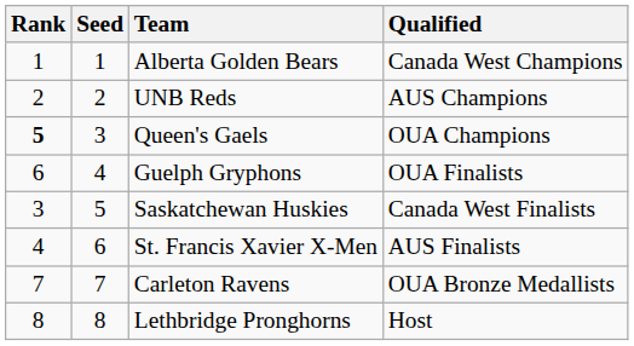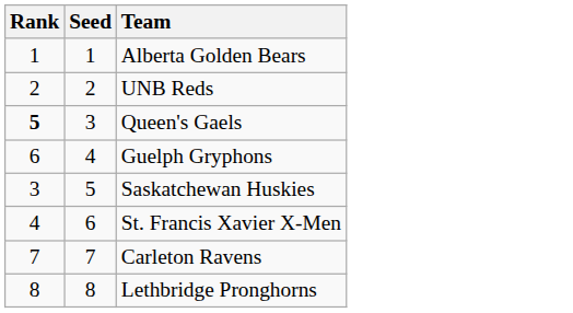- column: Qualified | Canada West Champions | AUS Champions | OUA Champions | OUA Finalists | Canada West Finalists | AUS Finalists | OUA Bronze Medallists | Host
